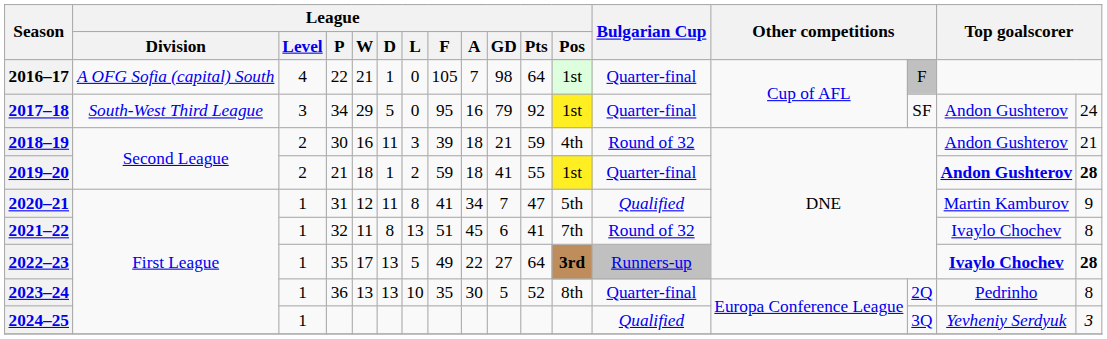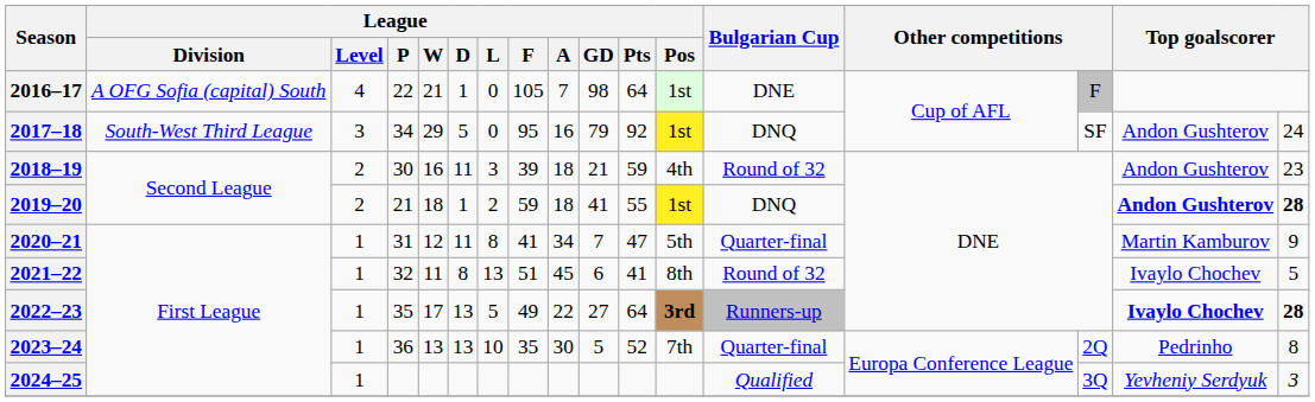2016–17 | Bulgarian Cup: Quarter-final -> DNE
2017–18 | Bulgarian Cup: Quarter-final -> DNQ
2018–19 | column 17: 21 -> 23
2019–20 | Bulgarian Cup: Quarter-final -> DNQ
2020–21 | Bulgarian Cup: Qualified -> Quarter-final
2021–22 | League / Pos: 7th -> 8th
2021–22 | column 17: 8 -> 5
2023–24 | League / Pos: 8th -> 7th
